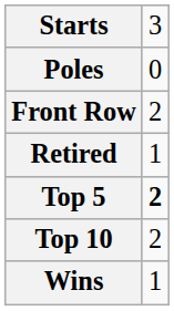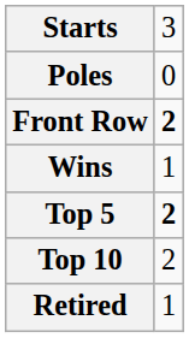Front Row | column 2: normal -> bold
rows swapped: Wins <-> Retired
